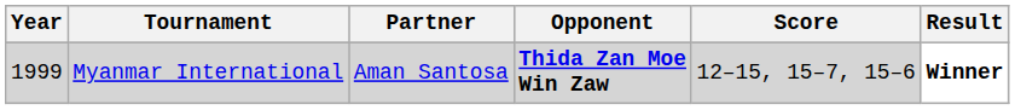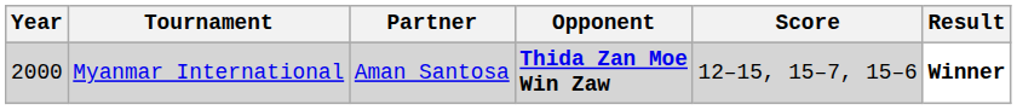Myanmar International | Year: 1999 -> 2000
